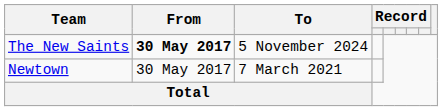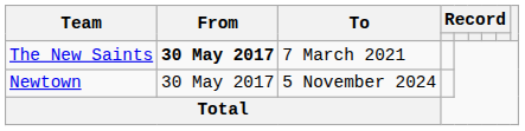The New Saints | To: 5 November 2024 -> 7 March 2021
Newtown | To: 7 March 2021 -> 5 November 2024
